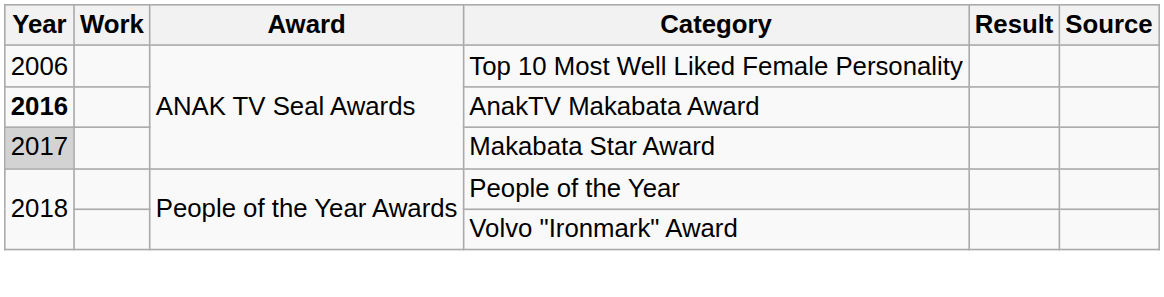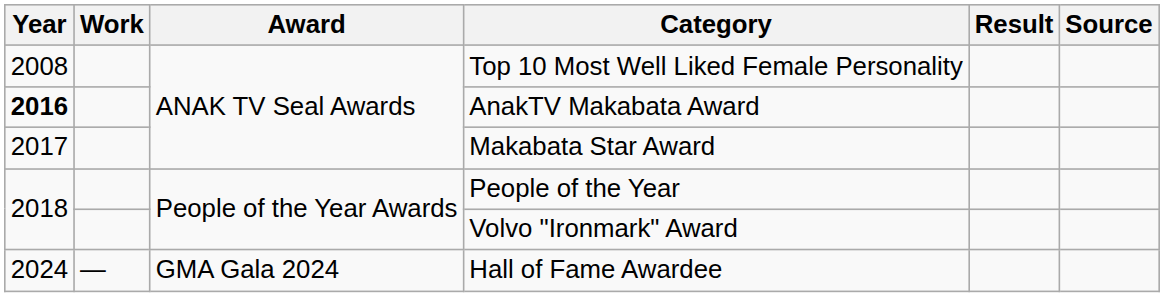Top 10 Most Well Liked Female Personality | Year: 2006 -> 2008
Makabata Star Award | Year: lightgrey background -> no background
+ row: 2024 | — | GMA Gala 2024 | Hall of Fame Awardee
